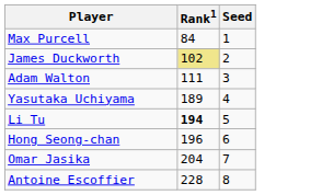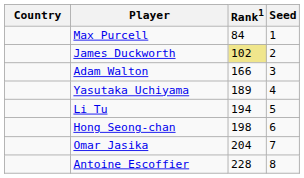+ column: Country
Adam Walton | Rank1: 111 -> 166
Li Tu | Rank1: bold -> normal
Hong Seong-chan | Rank1: 196 -> 198
